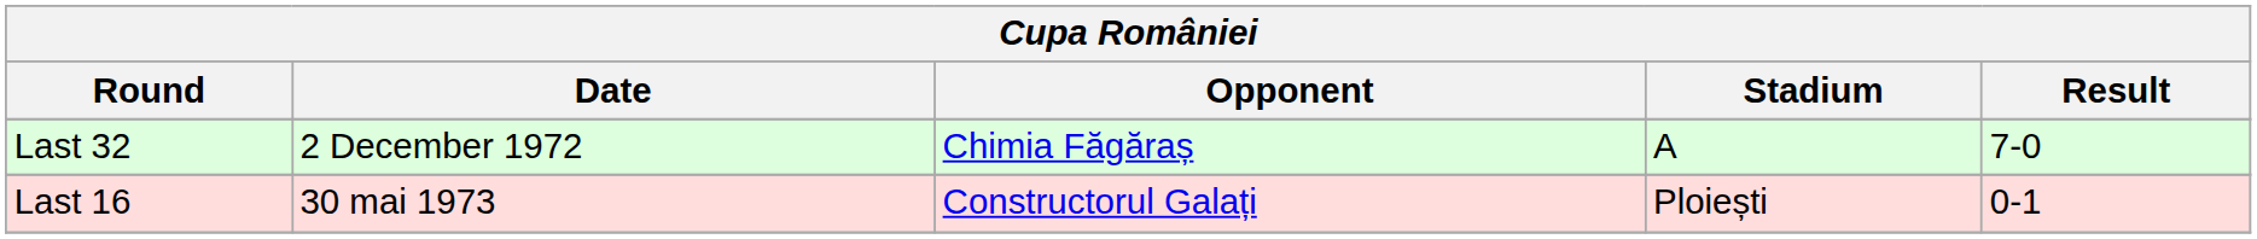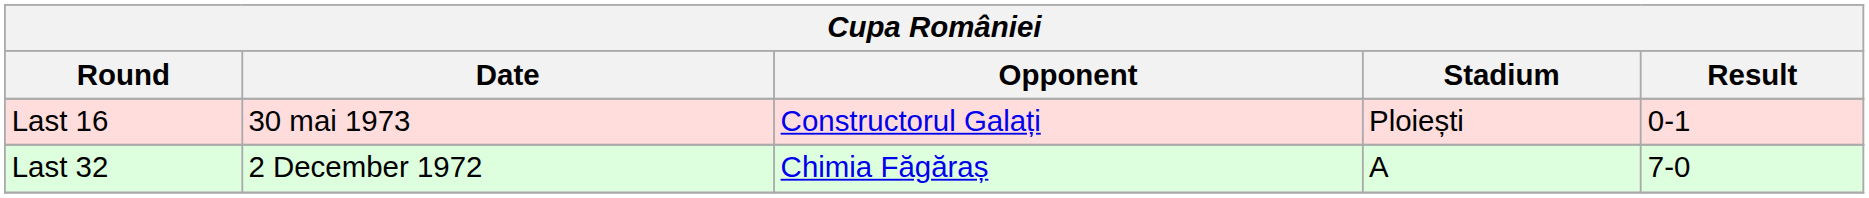rows swapped: Last 32 <-> Last 16
